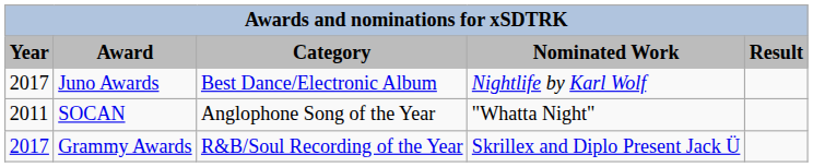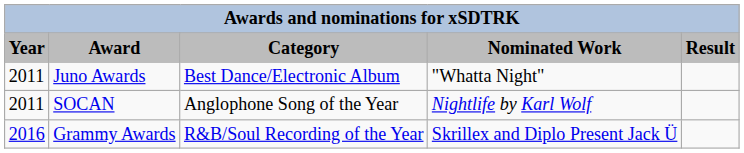Juno Awards | Year: 2017 -> 2011
Juno Awards | Nominated Work: Nightlife by Karl Wolf -> "Whatta Night"
SOCAN | Nominated Work: "Whatta Night" -> Nightlife by Karl Wolf
Grammy Awards | Year: 2017 -> 2016
